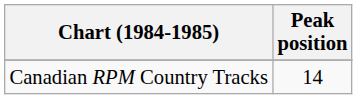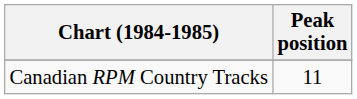Canadian RPM Country Tracks | Peak position: 14 -> 11
